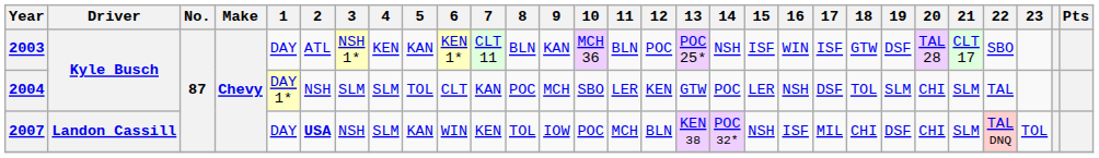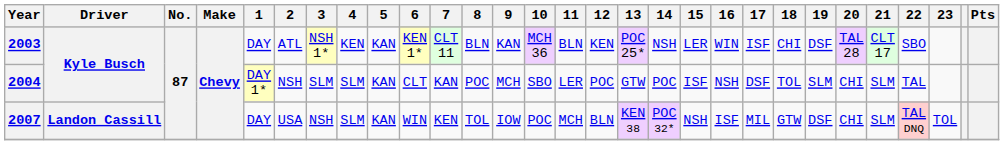2003 | 12: POC -> KEN
2003 | 15: ISF -> LER
2003 | 18: GTW -> CHI
2004 | 5: TOL -> KAN
2004 | 12: KEN -> POC
2004 | 15: LER -> ISF
2007 | 2: bold -> normal
2007 | 18: CHI -> GTW
